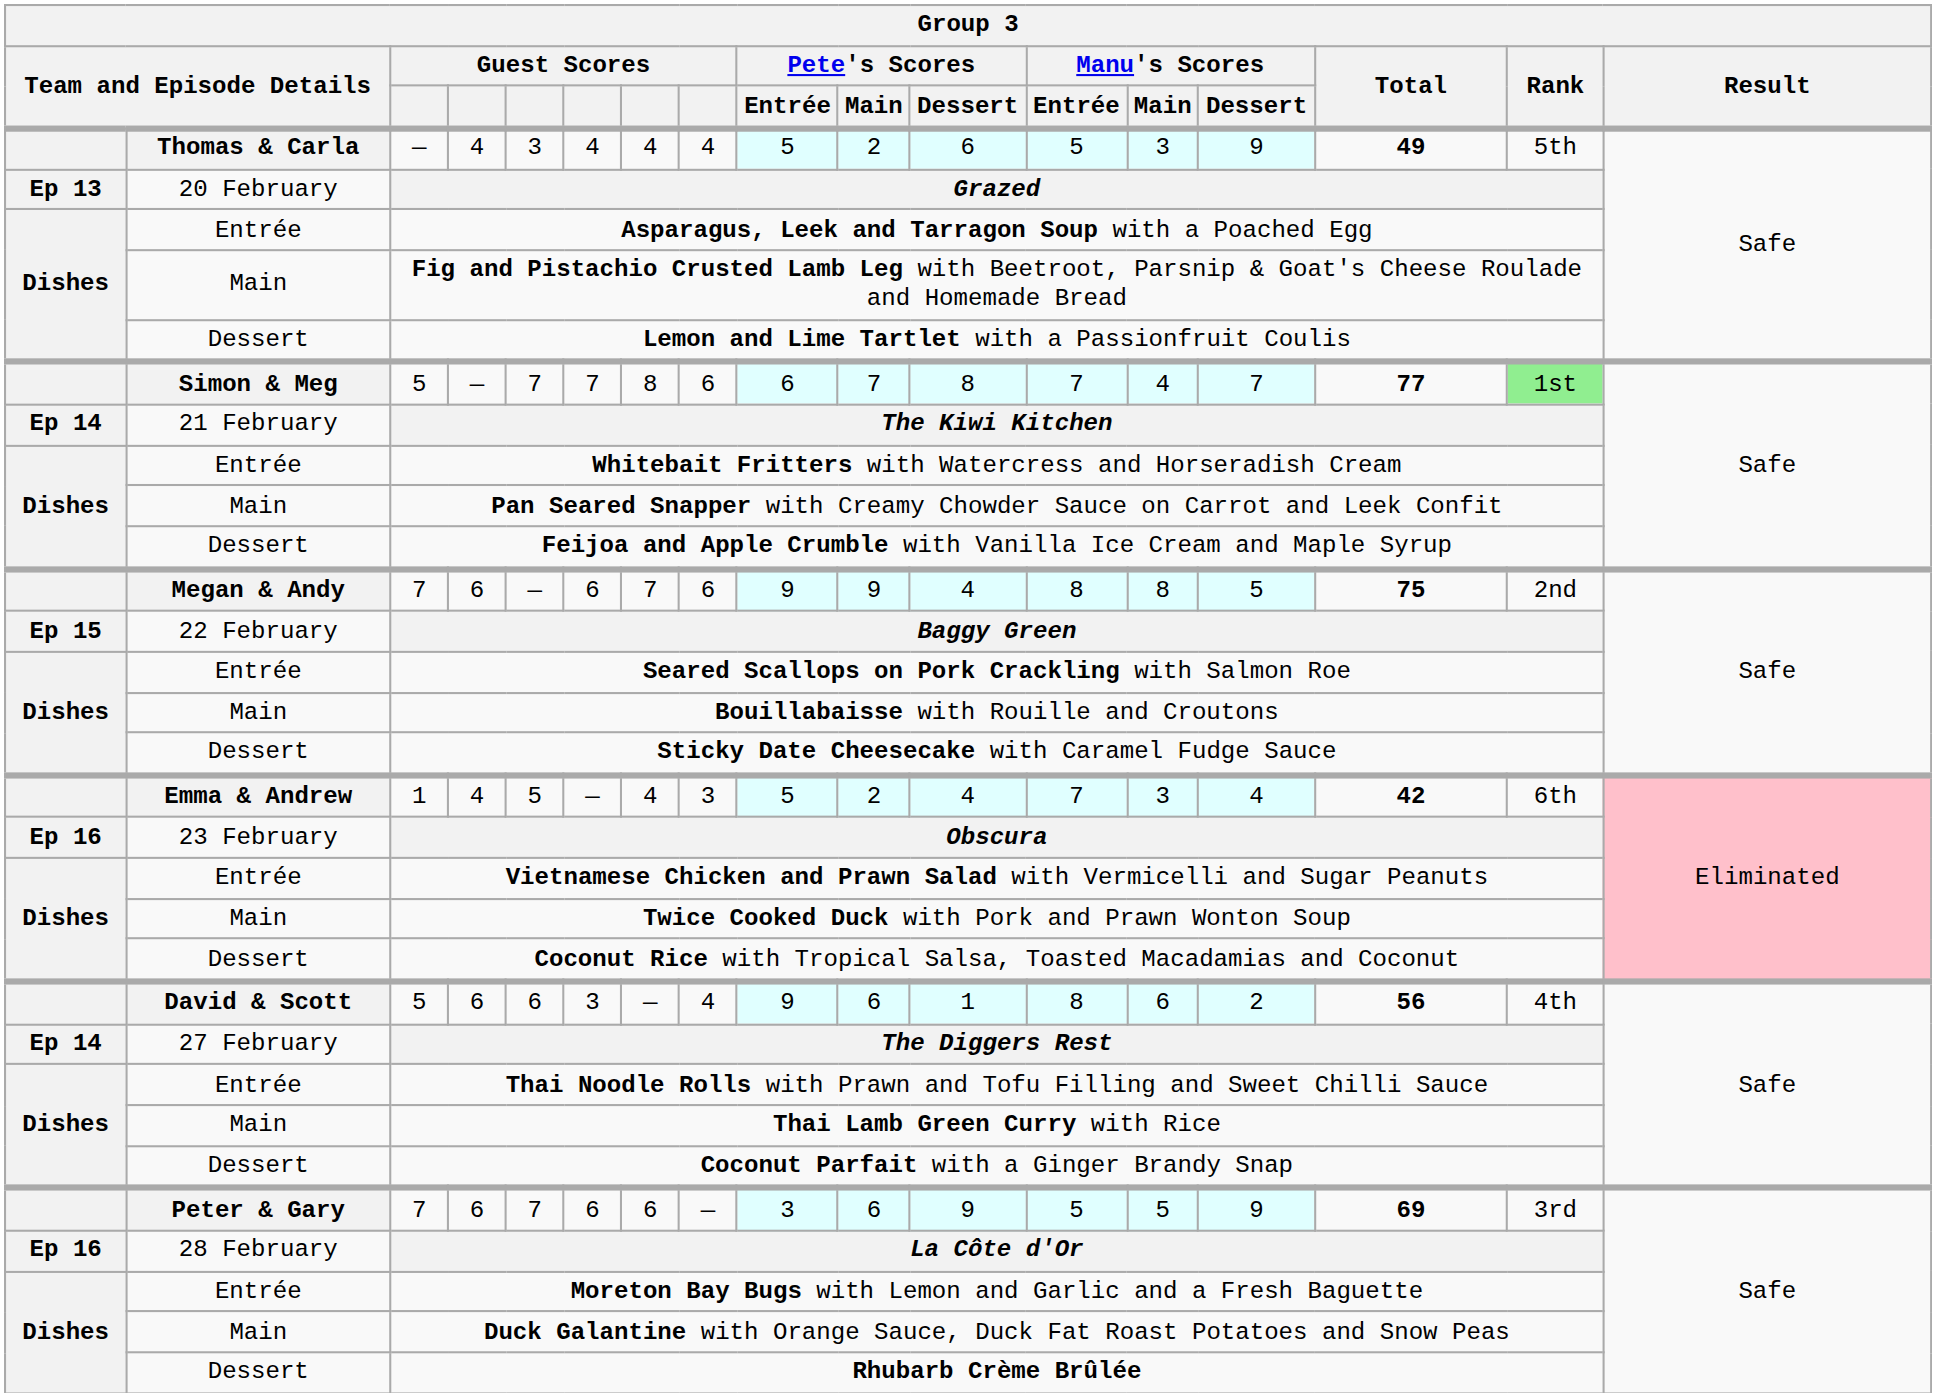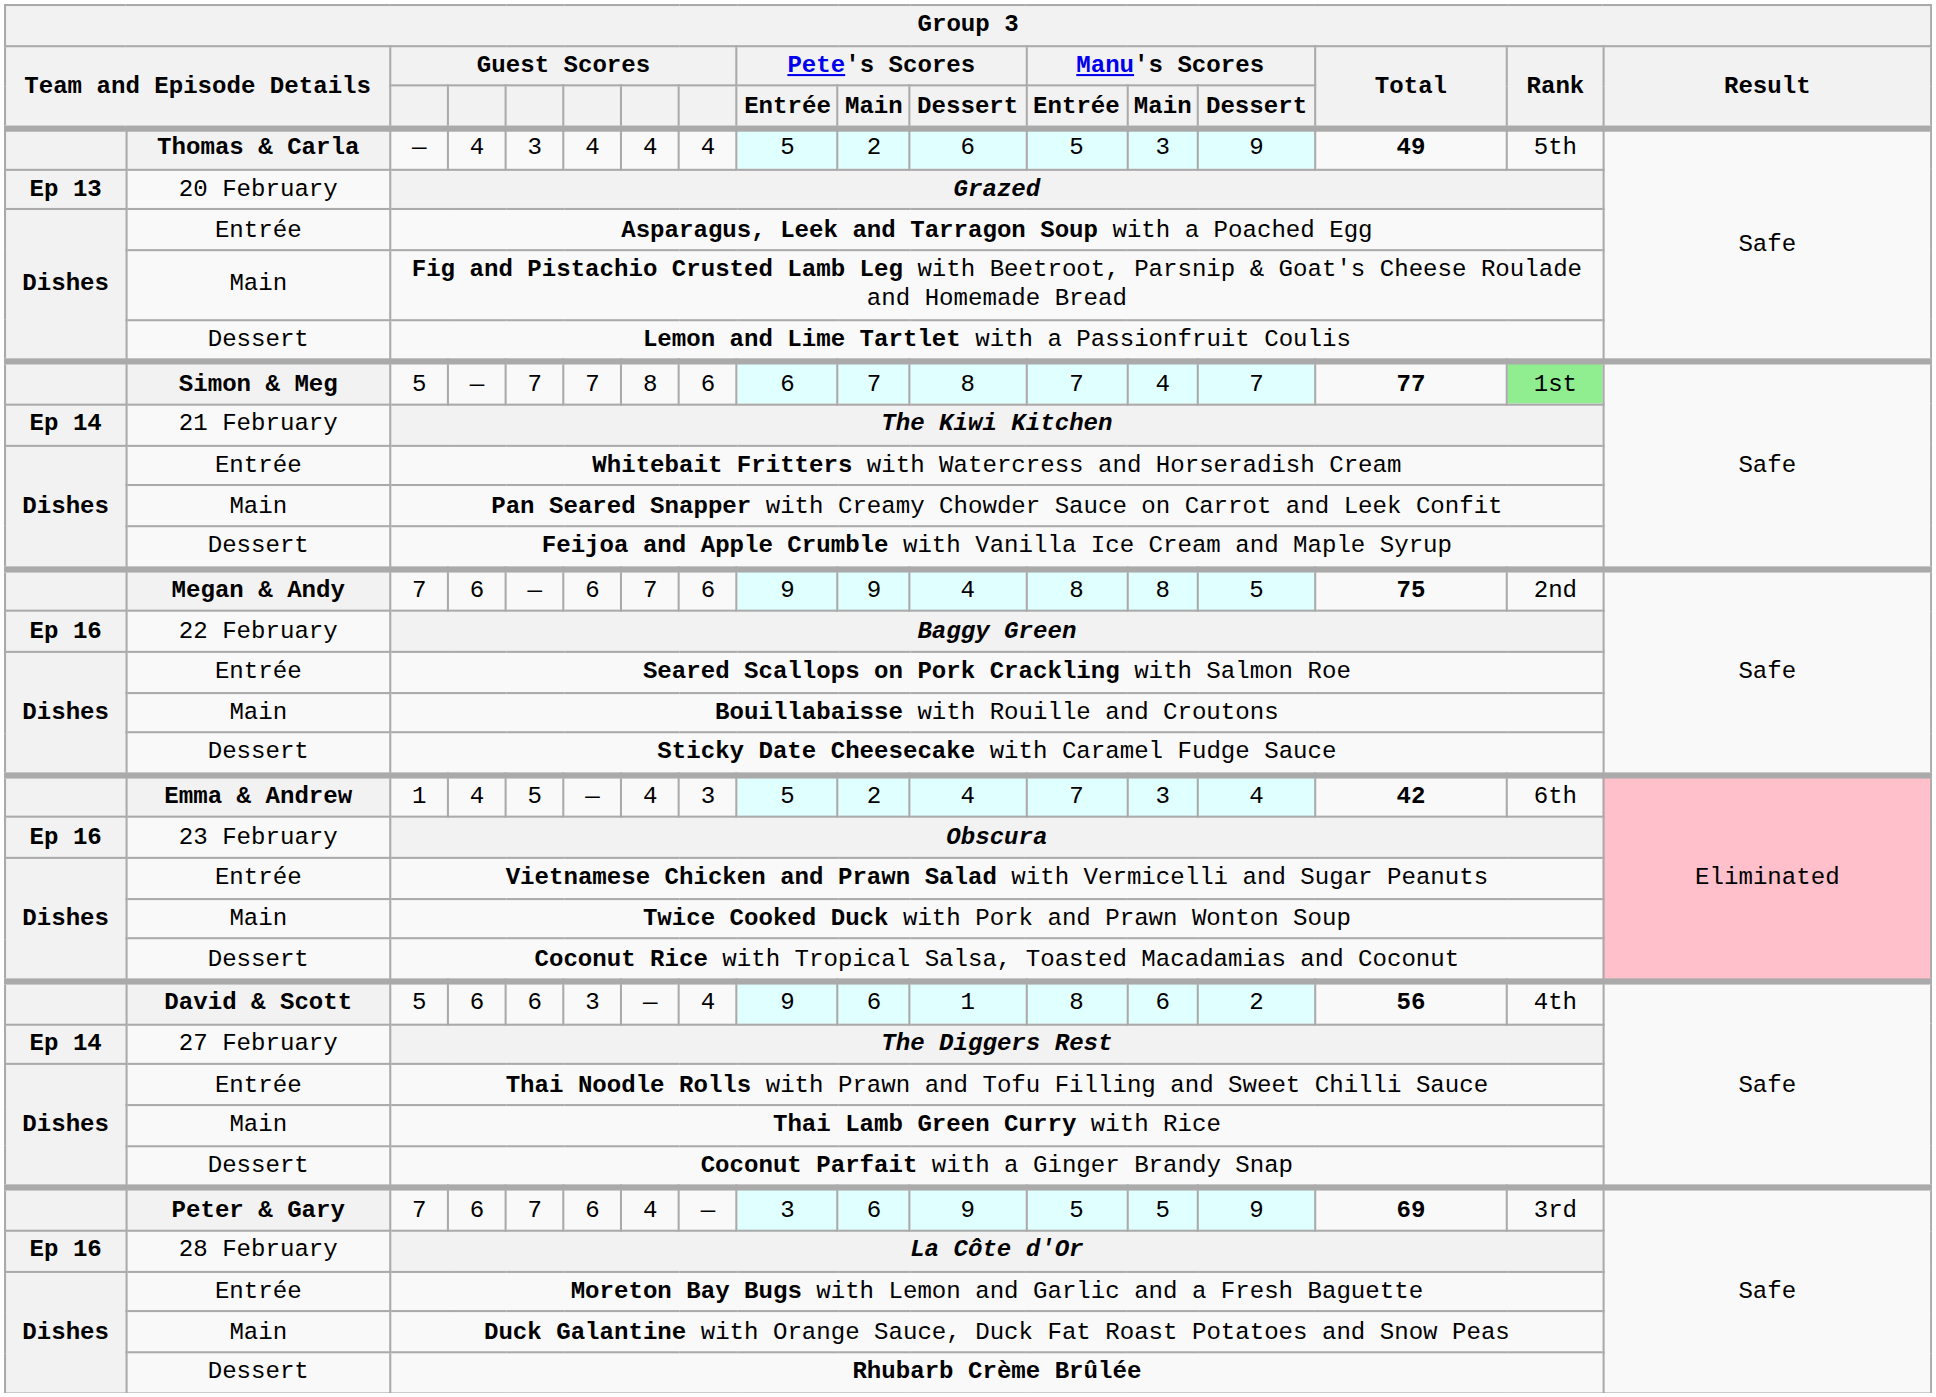Baggy Green | column 1: Ep 15 -> Ep 16
Peter & Gary / 7 | column 7: 6 -> 4
